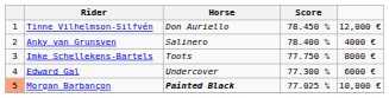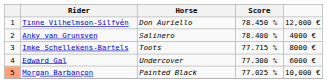Imke Schellekens-Bartels | Score: 77.750 % -> 77.715 %
Morgan Barbançon | Horse: bold -> normal
